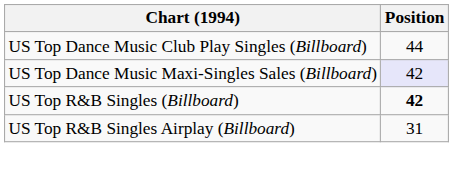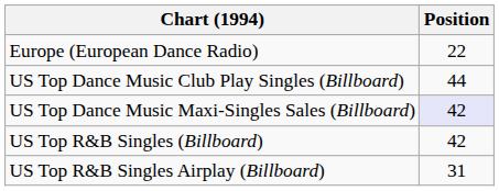+ row: Europe (European Dance Radio) | 22
US Top R&B Singles (Billboard) | Position: bold -> normal
